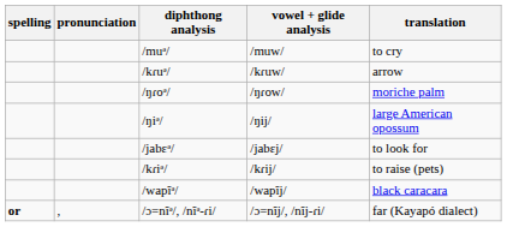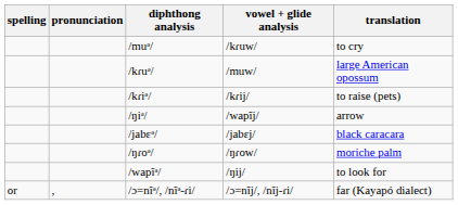/muᵊ/ | vowel + glide analysis: /muw/ -> /kɾuw/
/kɾuᵊ/ | vowel + glide analysis: /kɾuw/ -> /muw/
/kɾuᵊ/ | translation: arrow -> large American opossum
rows swapped: /kɾiᵊ/ <-> /ŋɾoᵊ/
/ŋiᵊ/ | vowel + glide analysis: /ŋij/ -> /wapĩj/
/ŋiᵊ/ | translation: large American opossum -> arrow
/jabɛᵊ/ | translation: to look for -> black caracara
/wapĩᵊ/ | vowel + glide analysis: /wapĩj/ -> /ŋij/
/wapĩᵊ/ | translation: black caracara -> to look for
/ɔ=nĩᵊ/, /nĩᵊ-ɾi/ | spelling: bold -> normal
